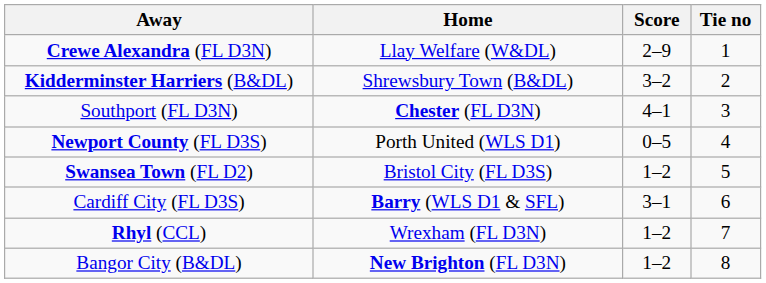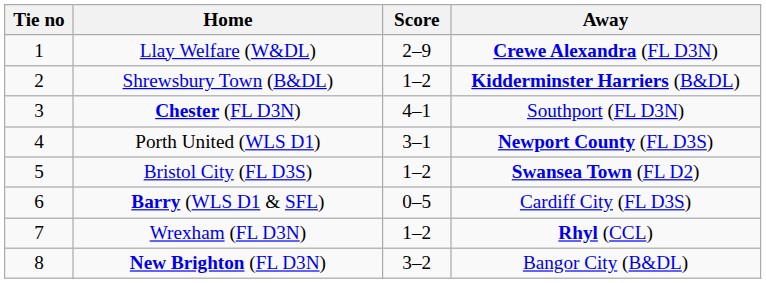columns swapped: Tie no <-> Away
Shrewsbury Town (B&DL) | Score: 3–2 -> 1–2
Porth United (WLS D1) | Score: 0–5 -> 3–1
Barry (WLS D1 & SFL) | Score: 3–1 -> 0–5
New Brighton (FL D3N) | Score: 1–2 -> 3–2
